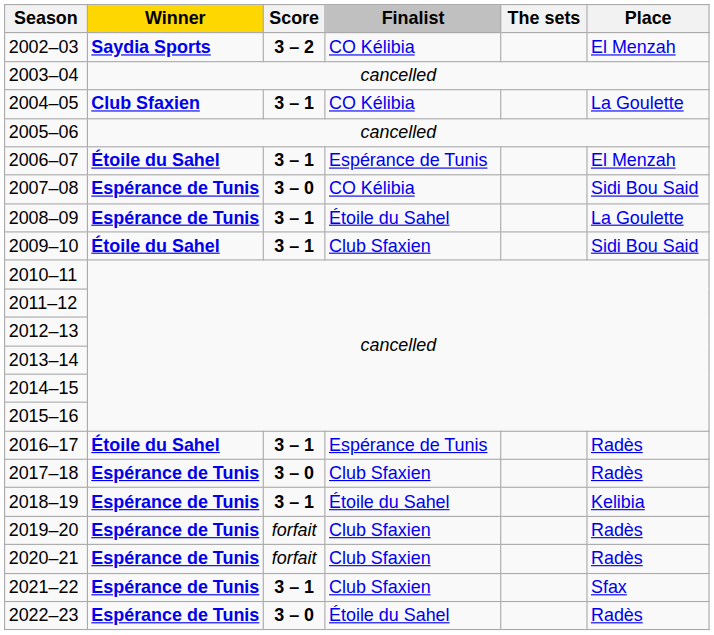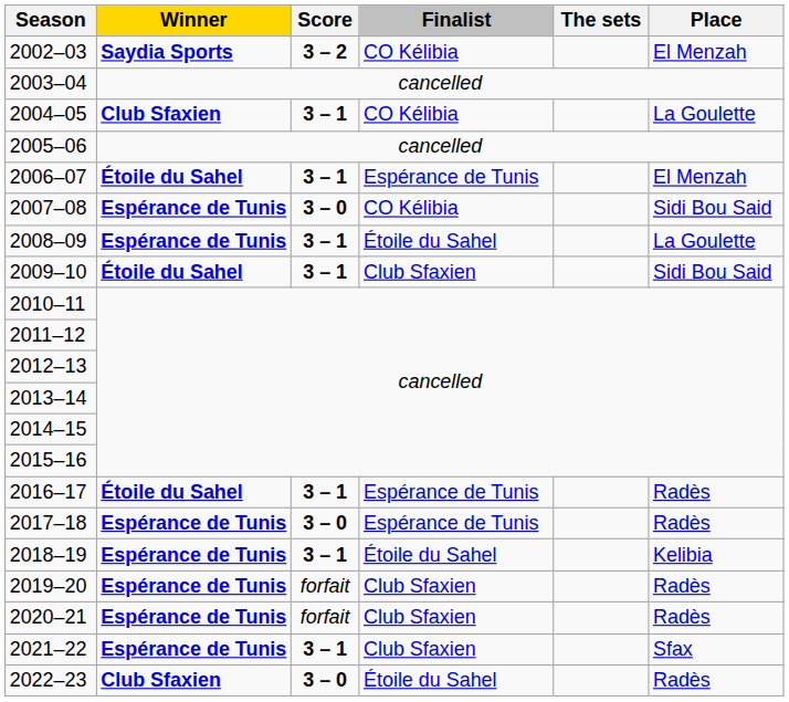2017–18 | Finalist: Club Sfaxien -> Espérance de Tunis
2022–23 | Winner: Espérance de Tunis -> Club Sfaxien
